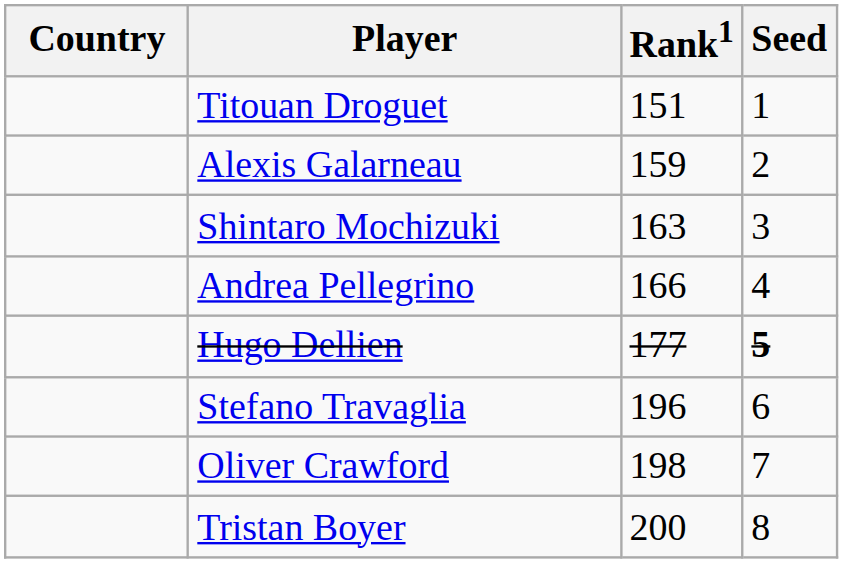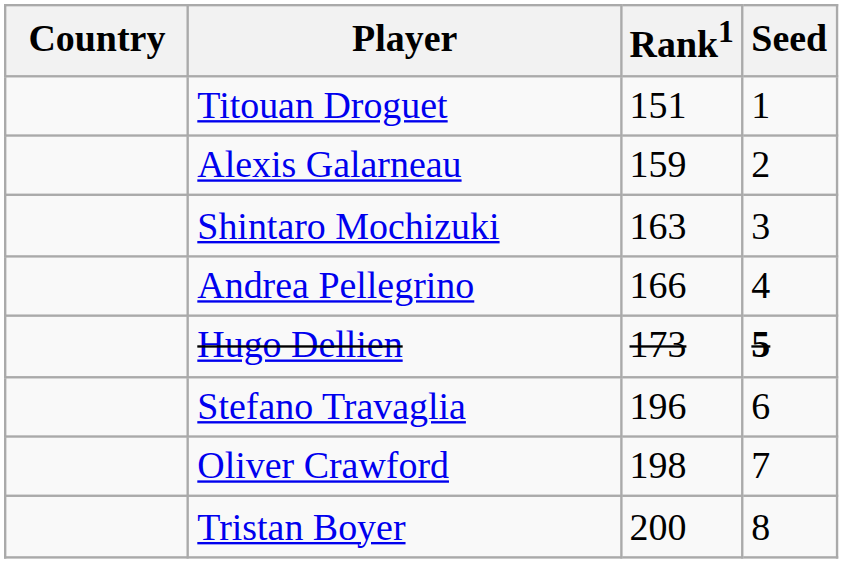Hugo Dellien | Rank1: 177 -> 173
